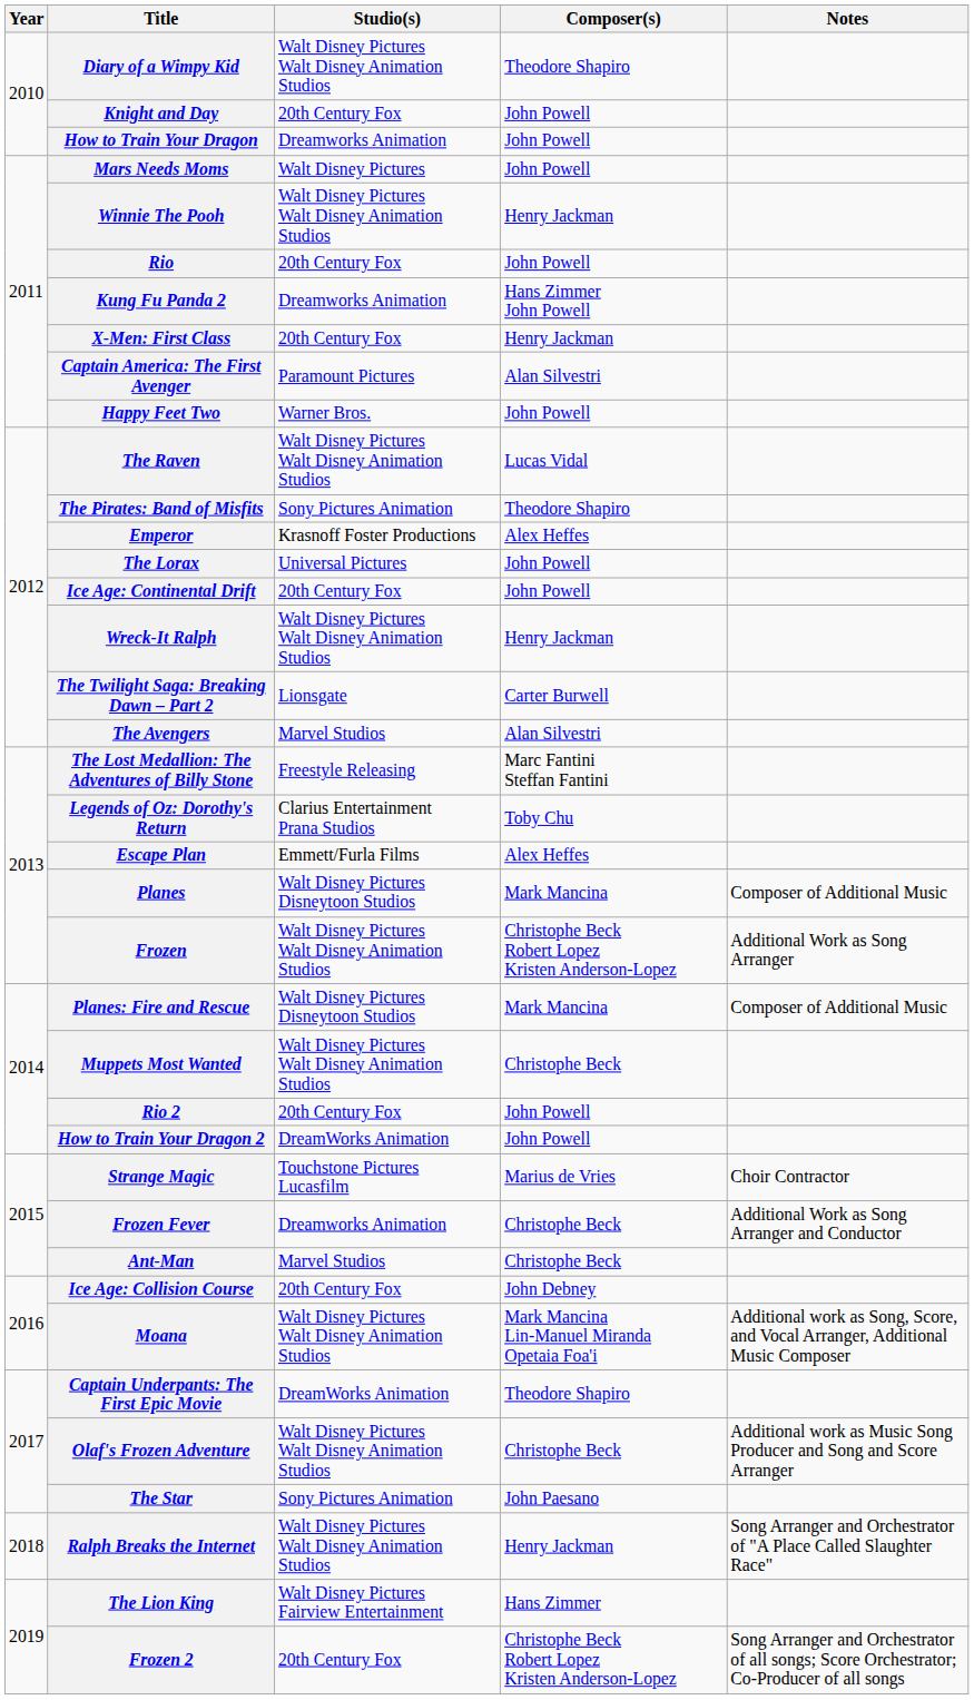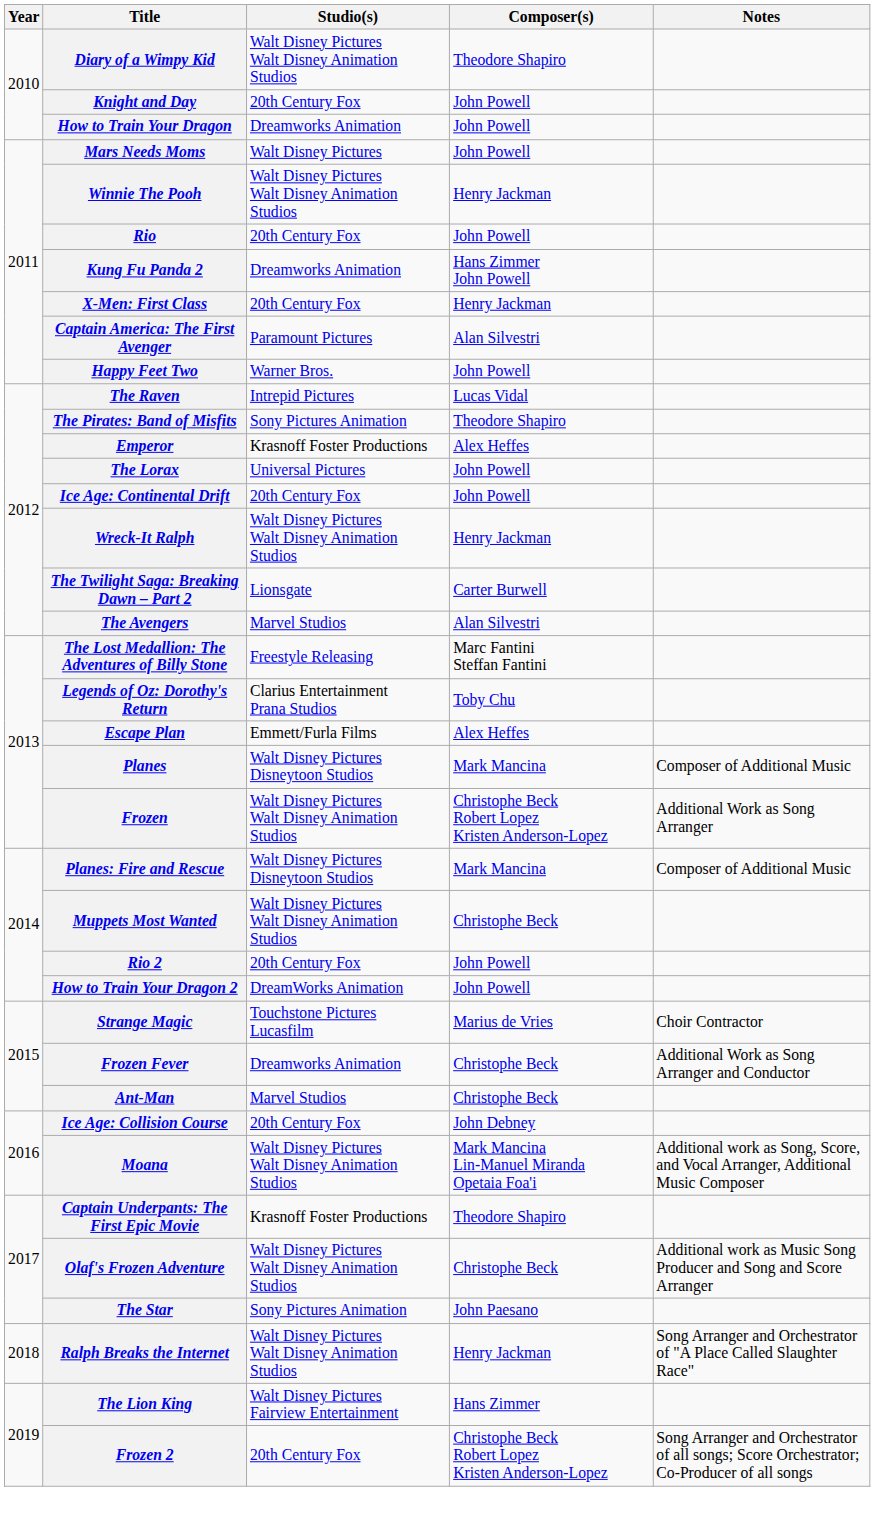The Raven | Studio(s): Walt Disney Pictures Walt Disney Animation Studios -> Intrepid Pictures
Captain Underpants: The First Epic Movie | Studio(s): DreamWorks Animation -> Krasnoff Foster Productions
